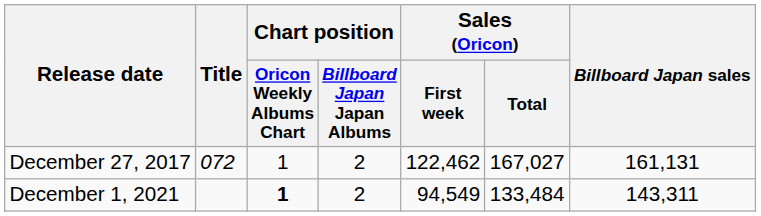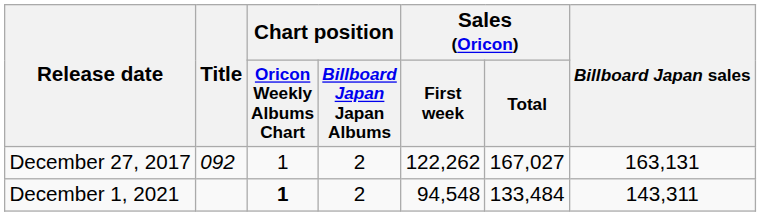December 27, 2017 | Title: 072 -> 092
December 27, 2017 | Sales (Oricon) / First week: 122,462 -> 122,262
December 27, 2017 | Billboard Japan sales: 161,131 -> 163,131
December 1, 2021 | Sales (Oricon) / First week: 94,549 -> 94,548
